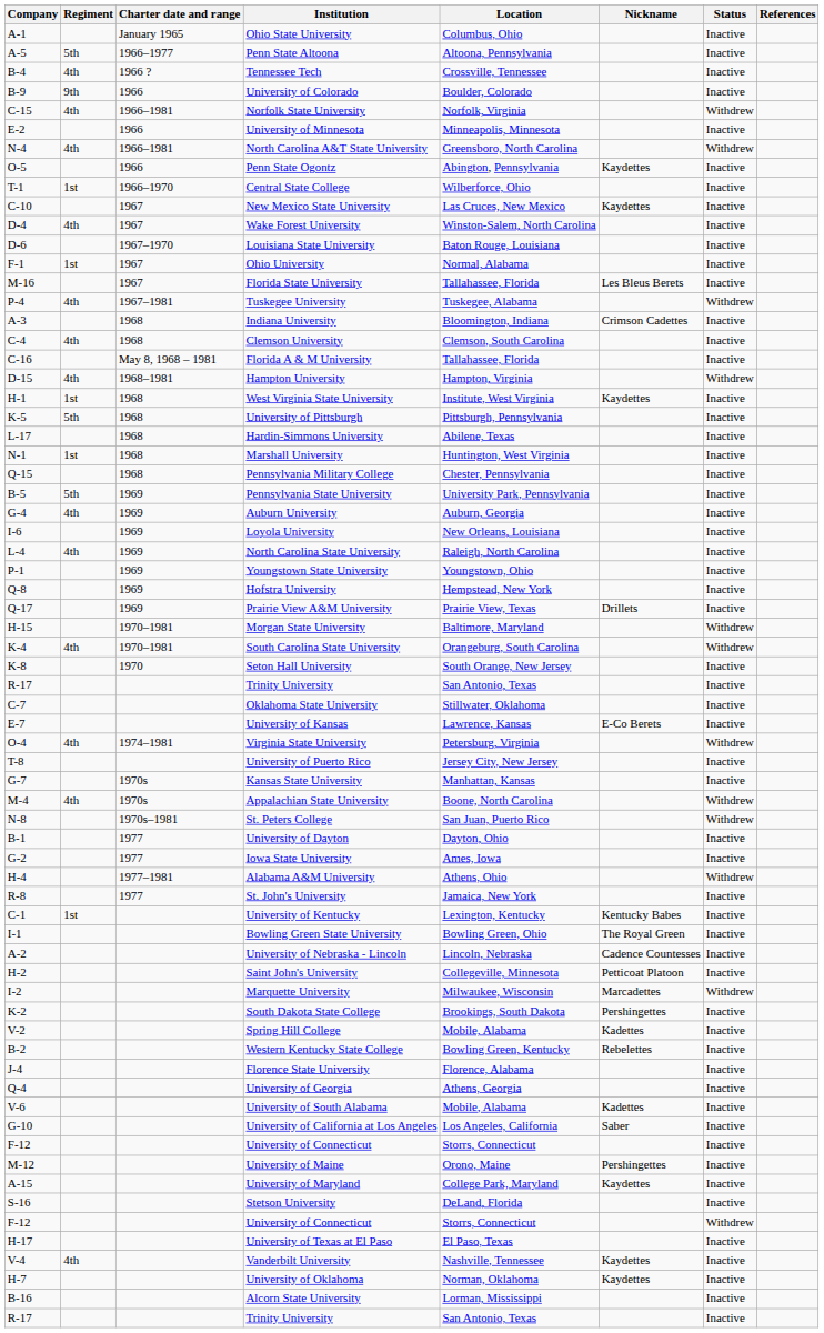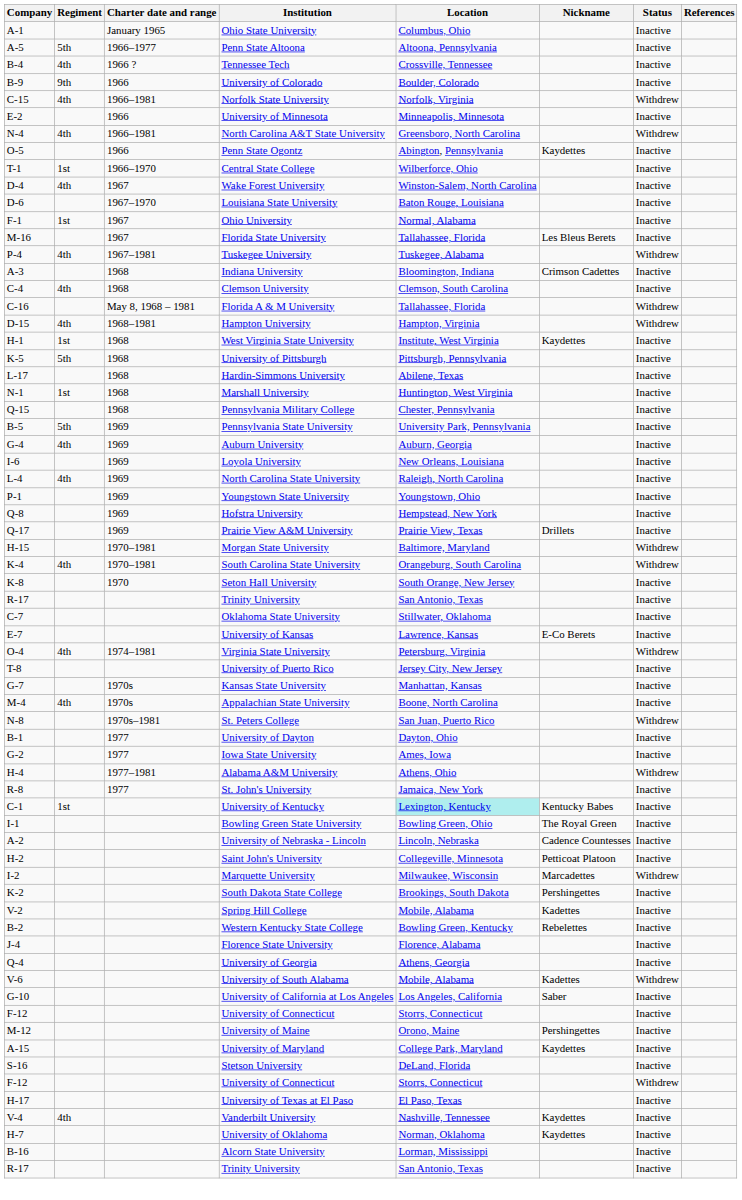- row: C-10 | 1967 | New Mexico State University | Las Cruces, New Mexico | Kaydettes | Inactive
Florida A & M University | Status: Inactive -> Withdrew
Appalachian State University | Status: Withdrew -> Inactive
University of Kentucky | Location: no background -> paleturquoise background
University of South Alabama | Status: Inactive -> Withdrew
